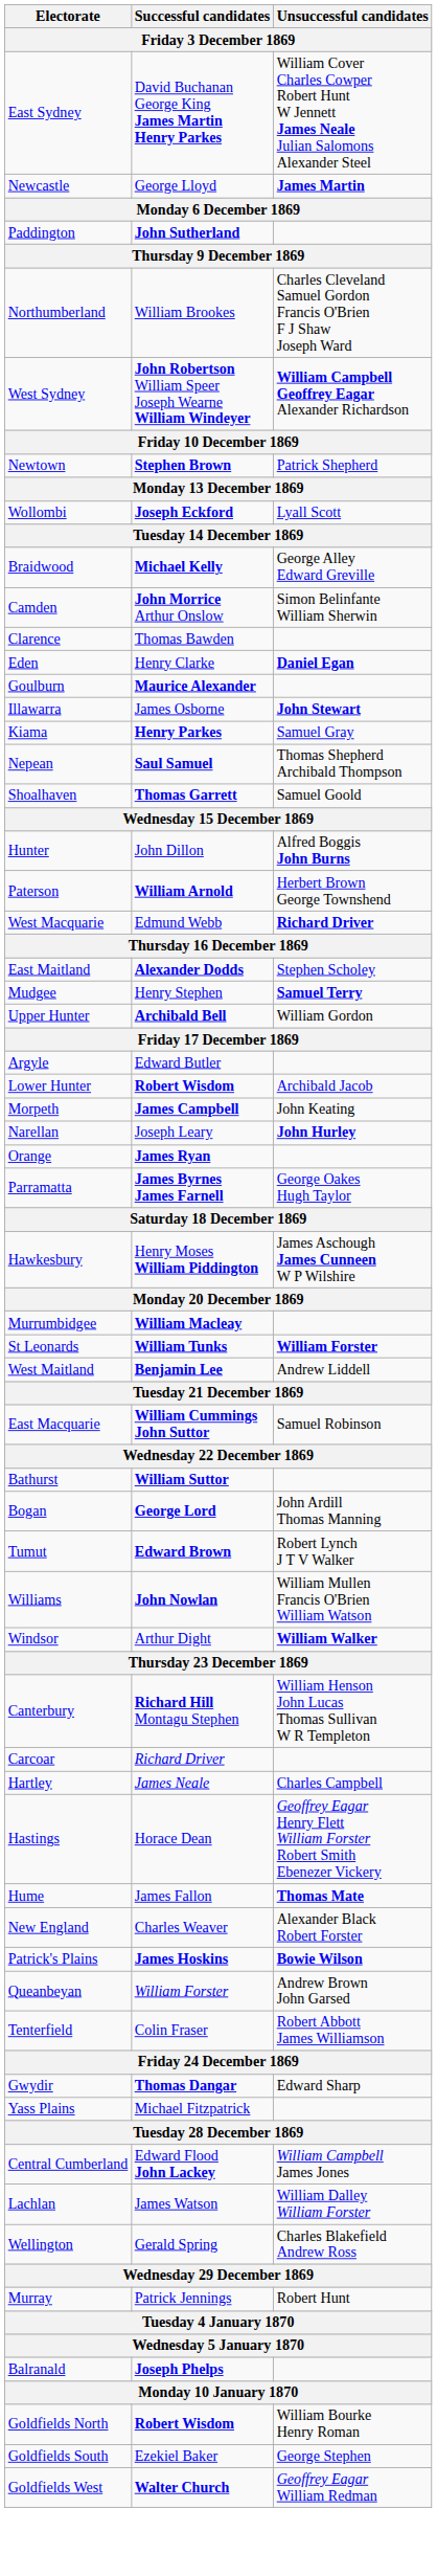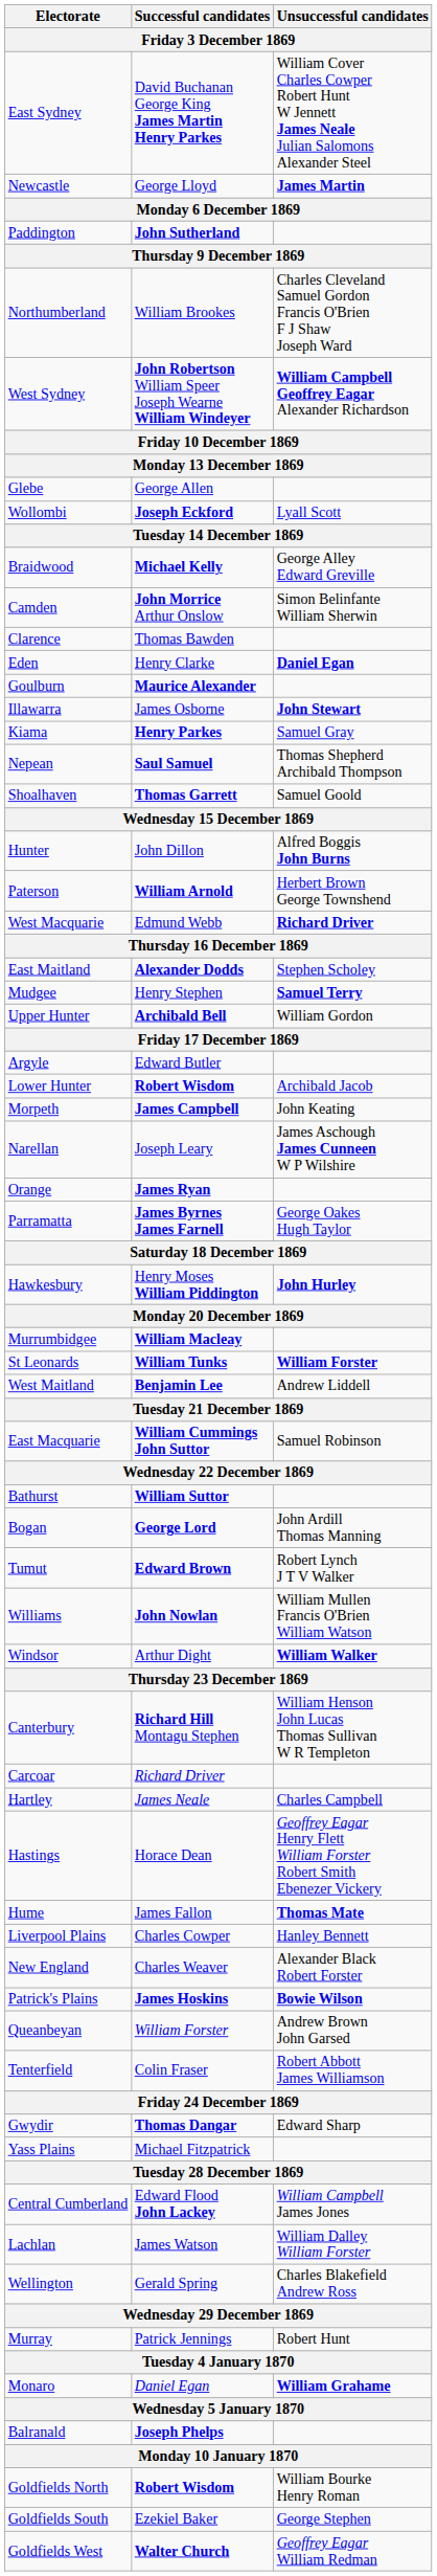- row: Newtown | Stephen Brown | Patrick Shepherd
+ row: Glebe | George Allen
Narellan | Unsuccessful candidates: John Hurley -> James Aschough James Cunneen W P Wilshire
Hawkesbury | Unsuccessful candidates: James Aschough James Cunneen W P Wilshire -> John Hurley
+ row: Liverpool Plains | Charles Cowper | Hanley Bennett
+ row: Monaro | Daniel Egan | William Grahame
